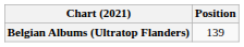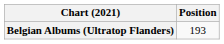Belgian Albums (Ultratop Flanders) | Position: 139 -> 193
